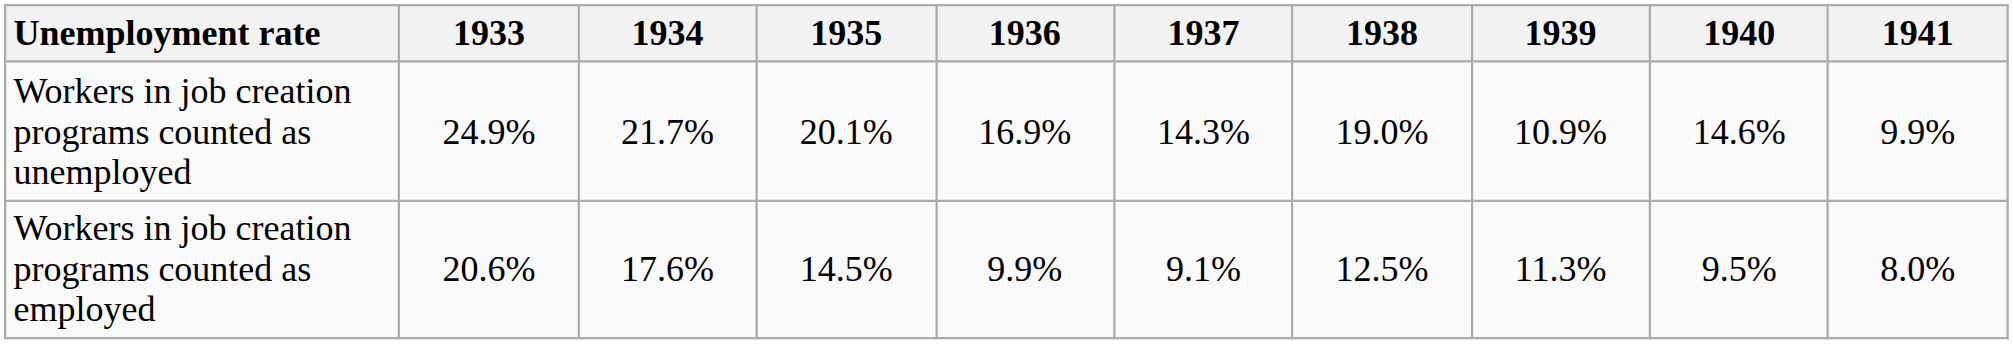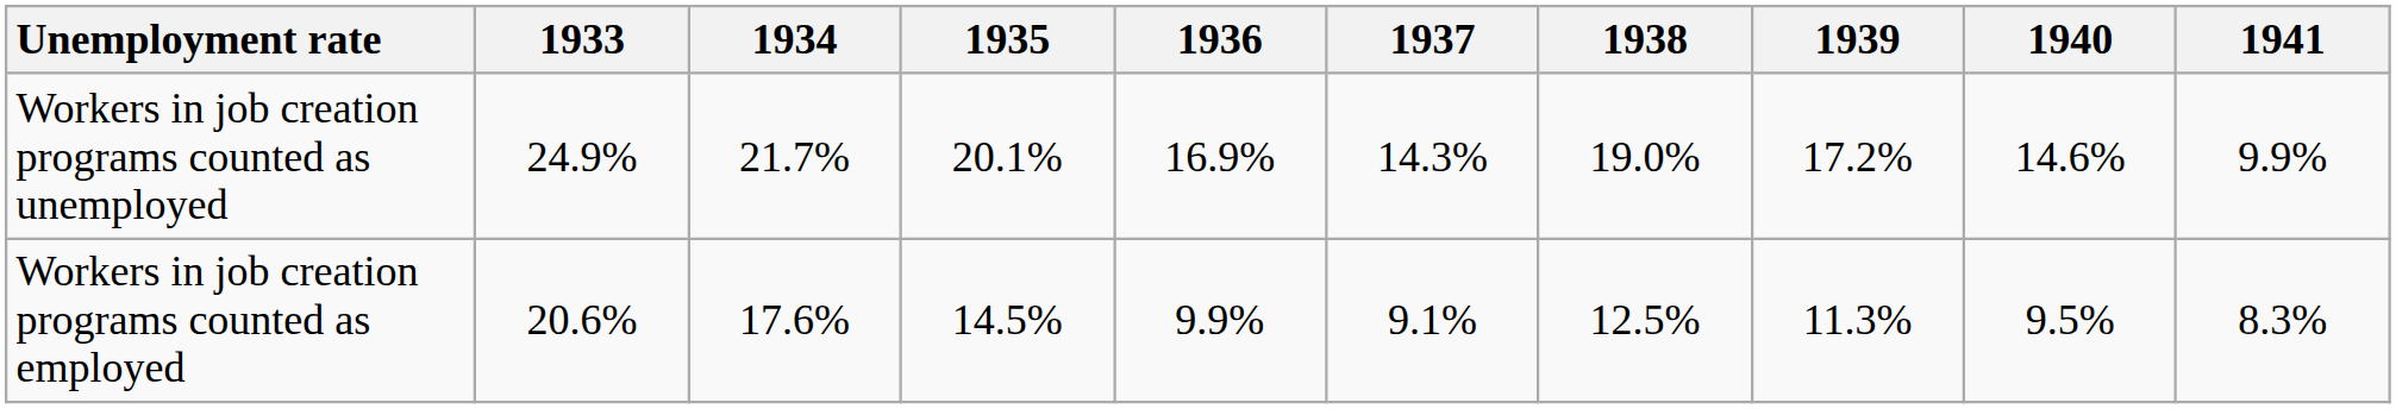Workers in job creation programs counted as unemployed | 1939: 10.9% -> 17.2%
Workers in job creation programs counted as employed | 1941: 8.0% -> 8.3%
